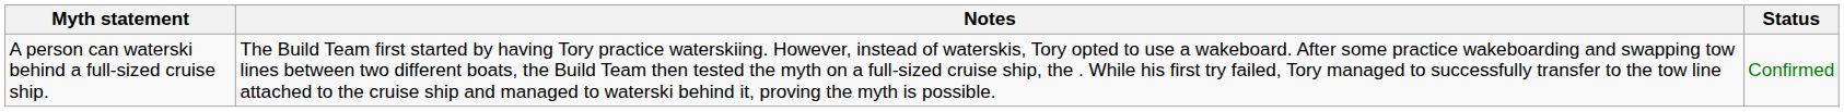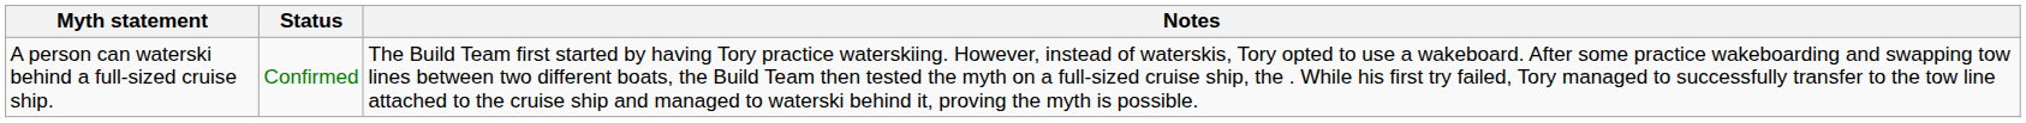columns swapped: Status <-> Notes
